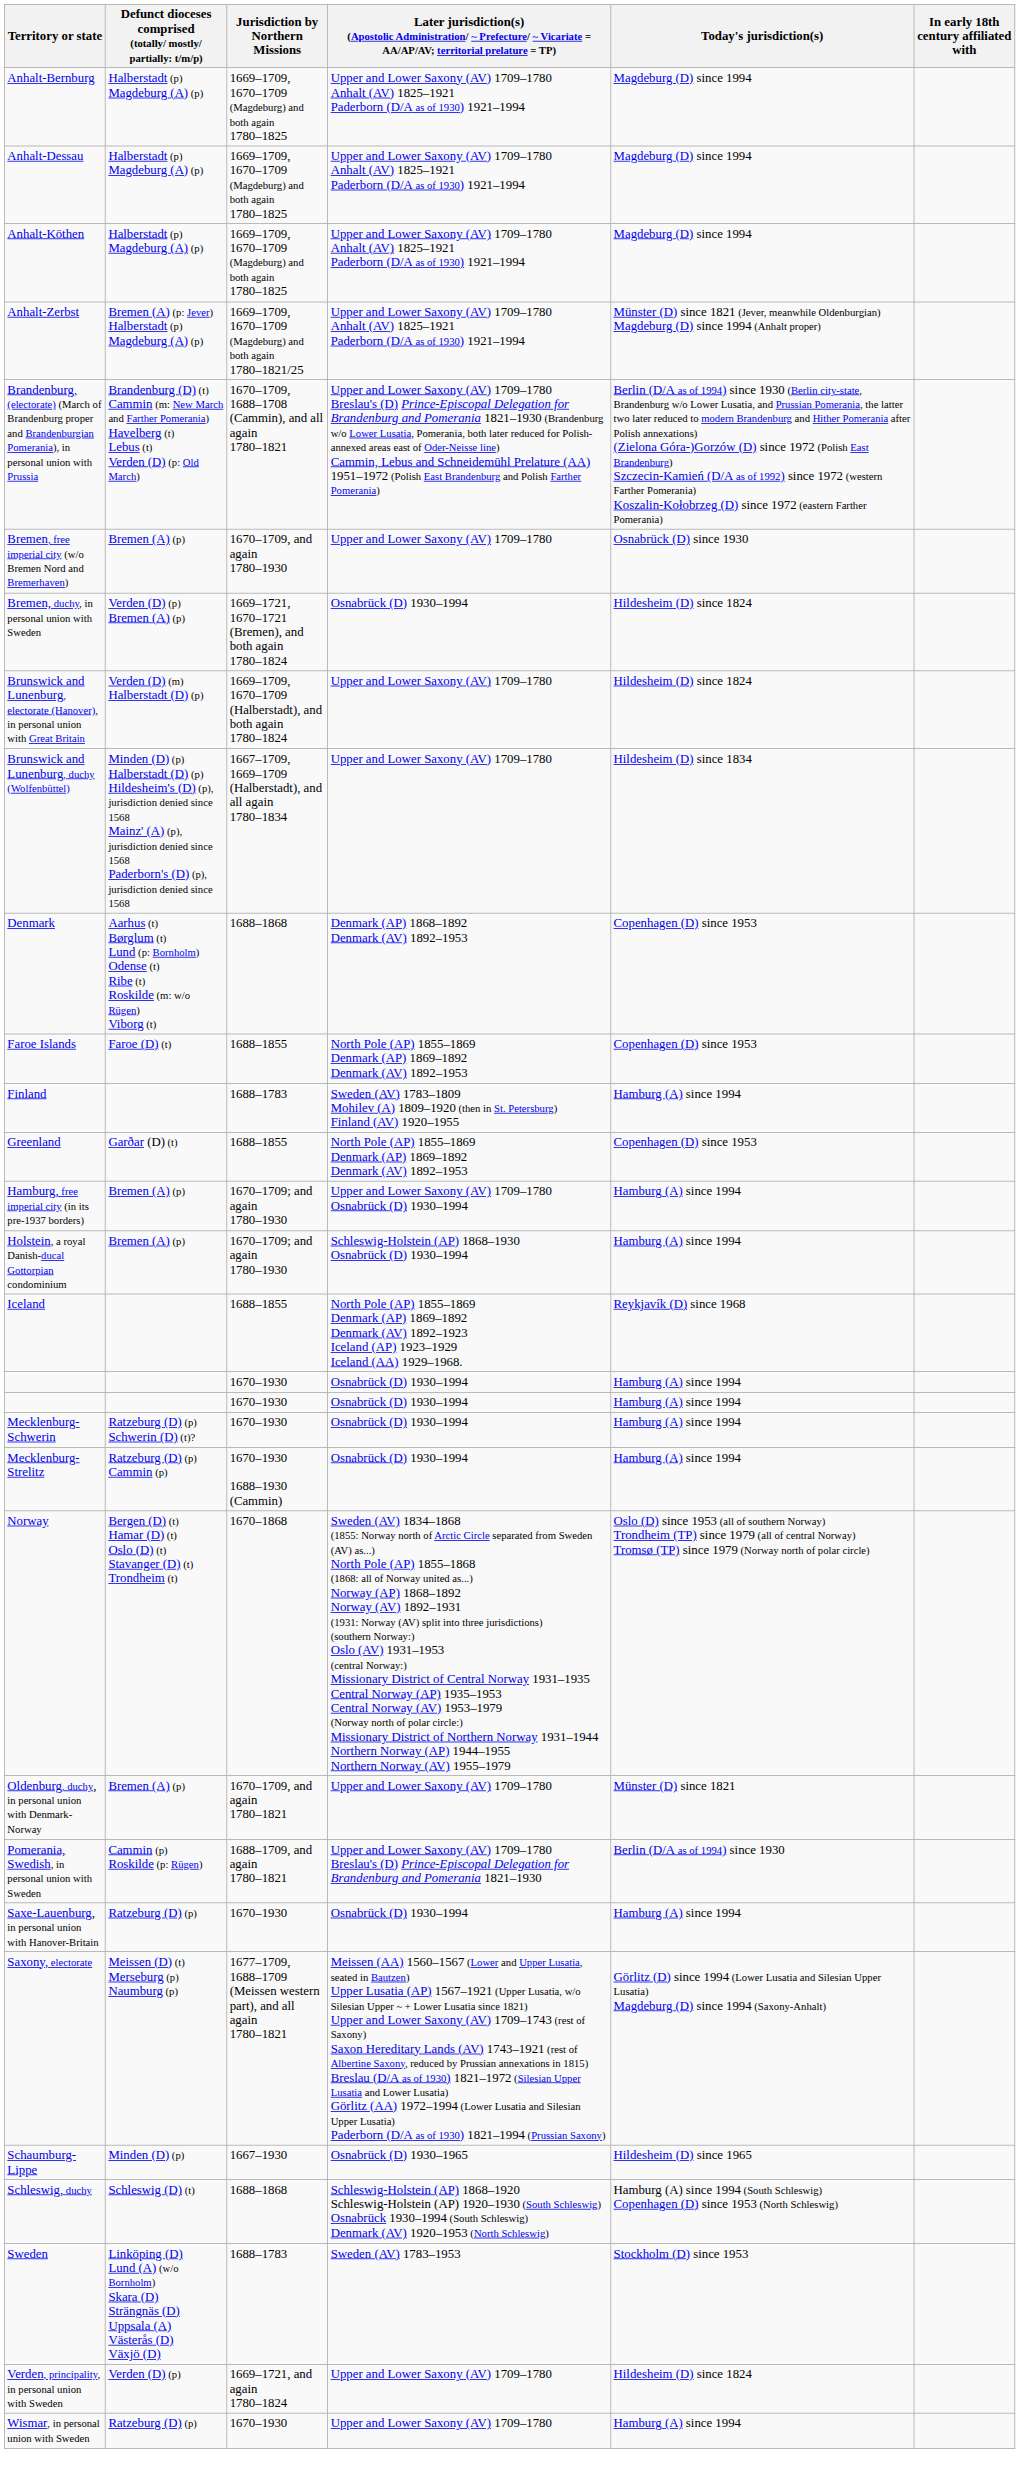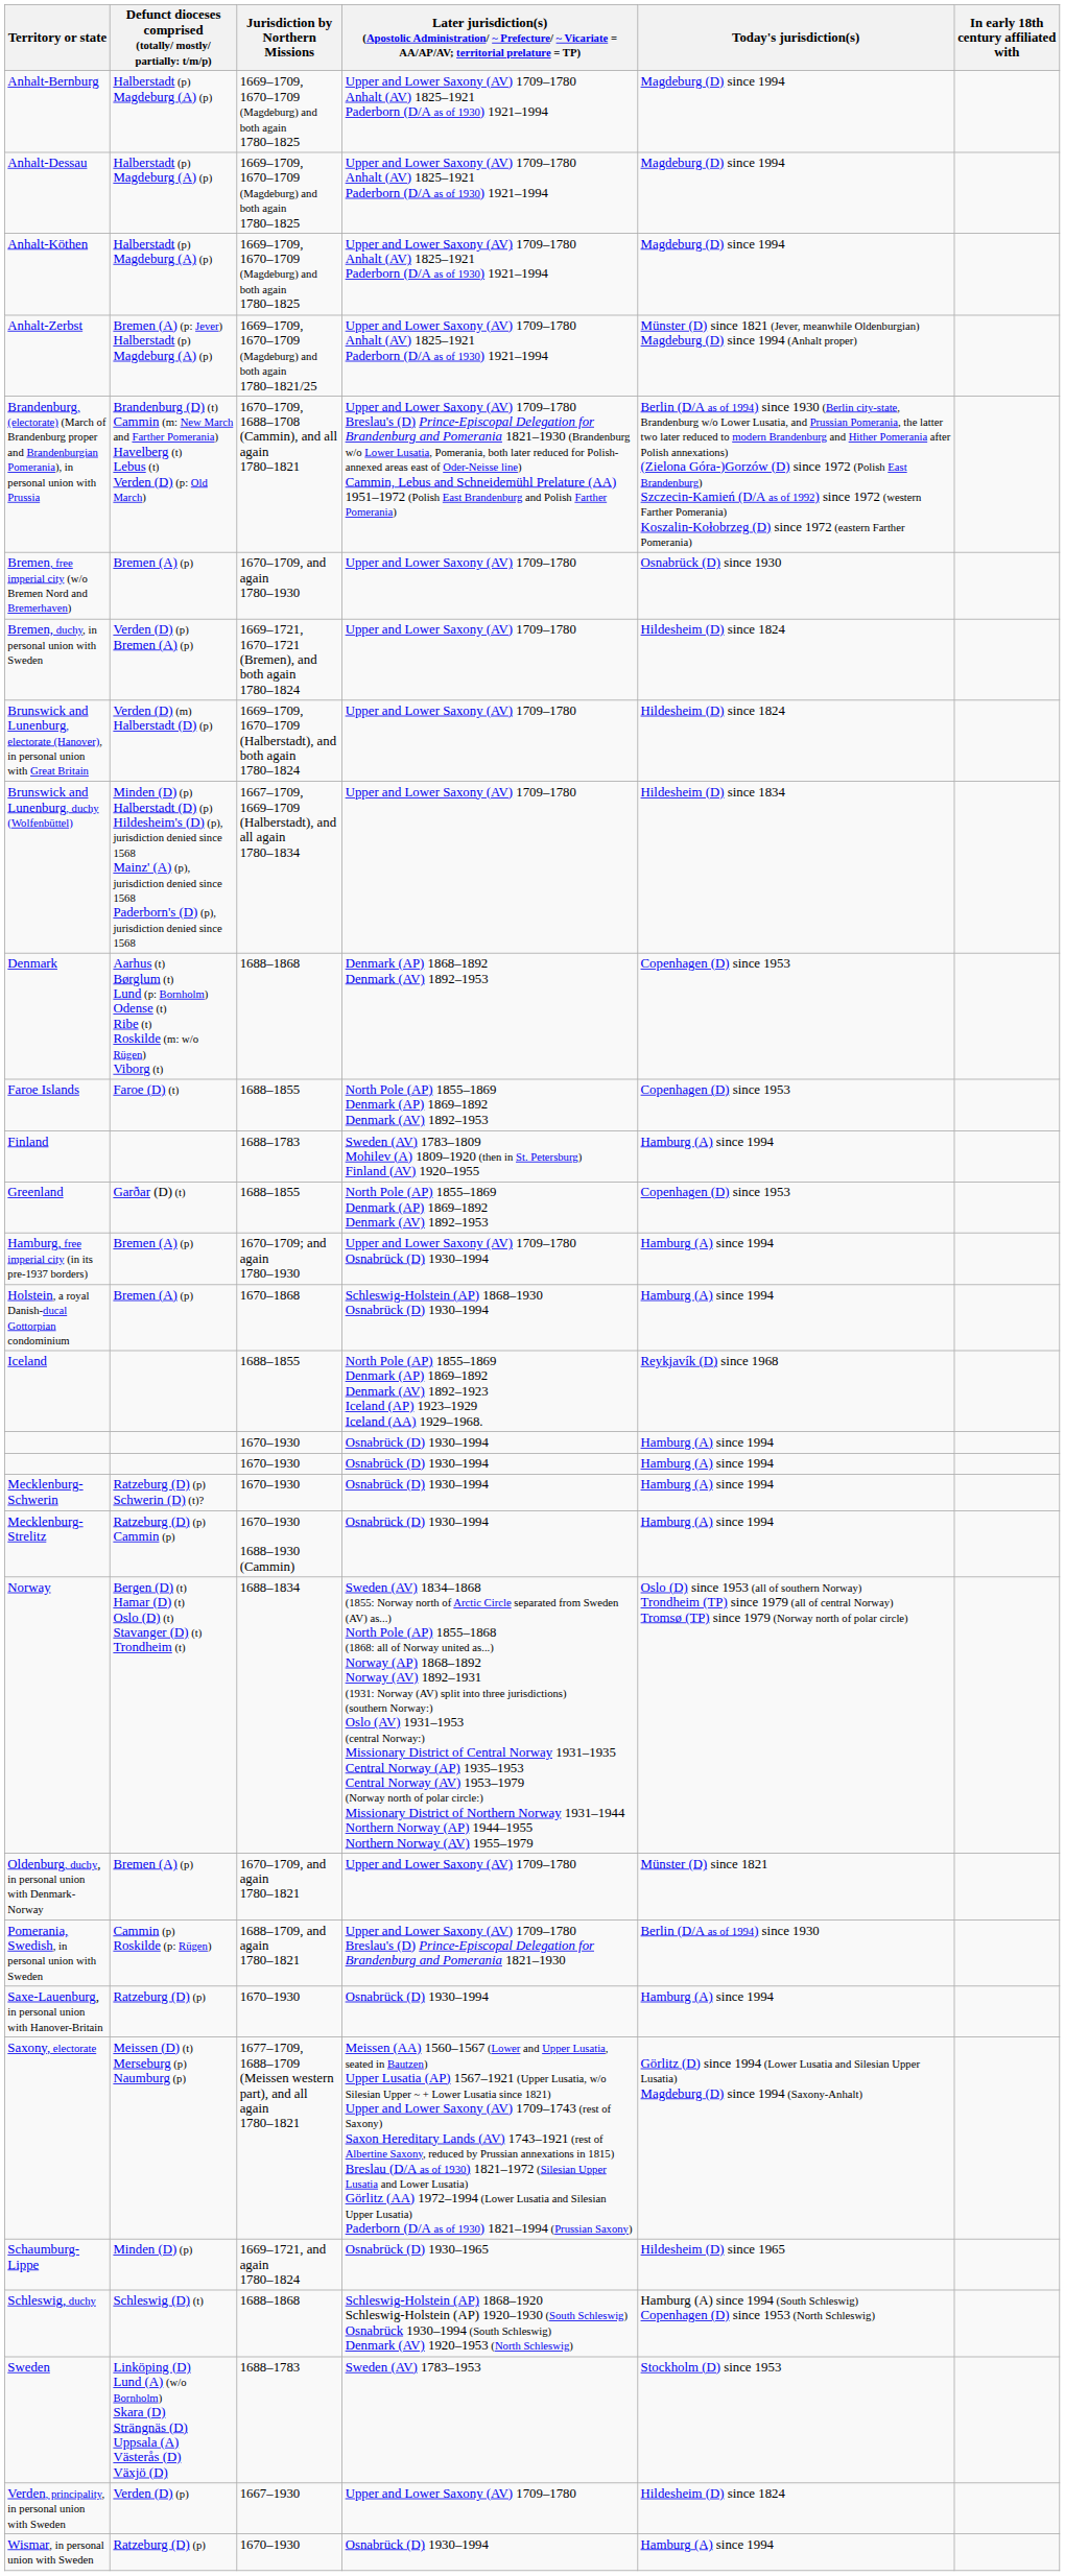Bremen, duchy, in personal union with Sweden | column 4: Osnabrück (D) 1930–1994 -> Upper and Lower Saxony (AV) 1709–1780
Holstein, a royal Danish-ducal Gottorpian condominium | Jurisdiction by Northern Missions: 1670–1709; and again 1780–1930 -> 1670–1868
Norway | Jurisdiction by Northern Missions: 1670–1868 -> 1688–1834
Schaumburg-Lippe | Jurisdiction by Northern Missions: 1667–1930 -> 1669–1721, and again 1780–1824
Verden, principality, in personal union with Sweden | Jurisdiction by Northern Missions: 1669–1721, and again 1780–1824 -> 1667–1930
Wismar, in personal union with Sweden | column 4: Upper and Lower Saxony (AV) 1709–1780 -> Osnabrück (D) 1930–1994
